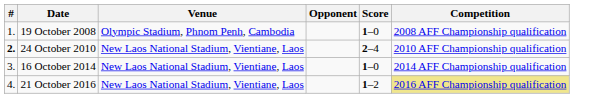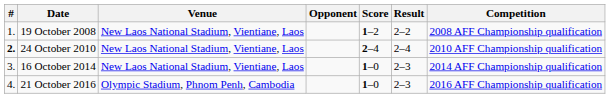+ column: Result | 2–2 | 2–4 | 2–3 | 2–3
19 October 2008 | Venue: Olympic Stadium, Phnom Penh, Cambodia -> New Laos National Stadium, Vientiane, Laos
19 October 2008 | Score: 1–0 -> 1–2
21 October 2016 | Venue: New Laos National Stadium, Vientiane, Laos -> Olympic Stadium, Phnom Penh, Cambodia
21 October 2016 | Score: 1–2 -> 1–0
21 October 2016 | Competition: khaki background -> no background
